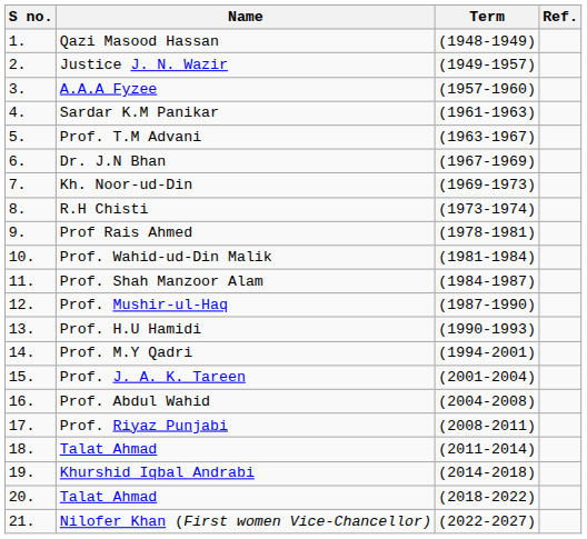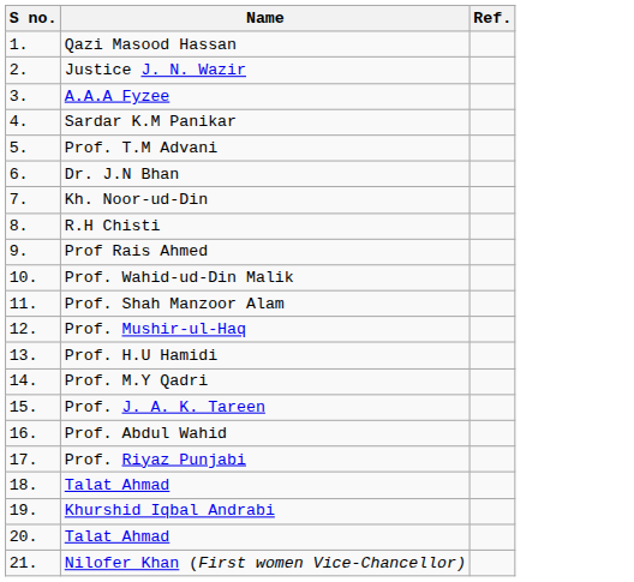- column: Term | (1948-1949) | (1949-1957) | (1957-1960) | (1961-1963) | (1963-1967) | (1967-1969) | (1969-1973) | (1973-1974) | (1978-1981) | (1981-1984) | (1984-1987) | (1987-1990) | (1990-1993) | (1994-2001) | (2001-2004) | (2004-2008) | (2008-2011) | (2011-2014) | (2014-2018) | (2018-2022) | (2022-2027)
